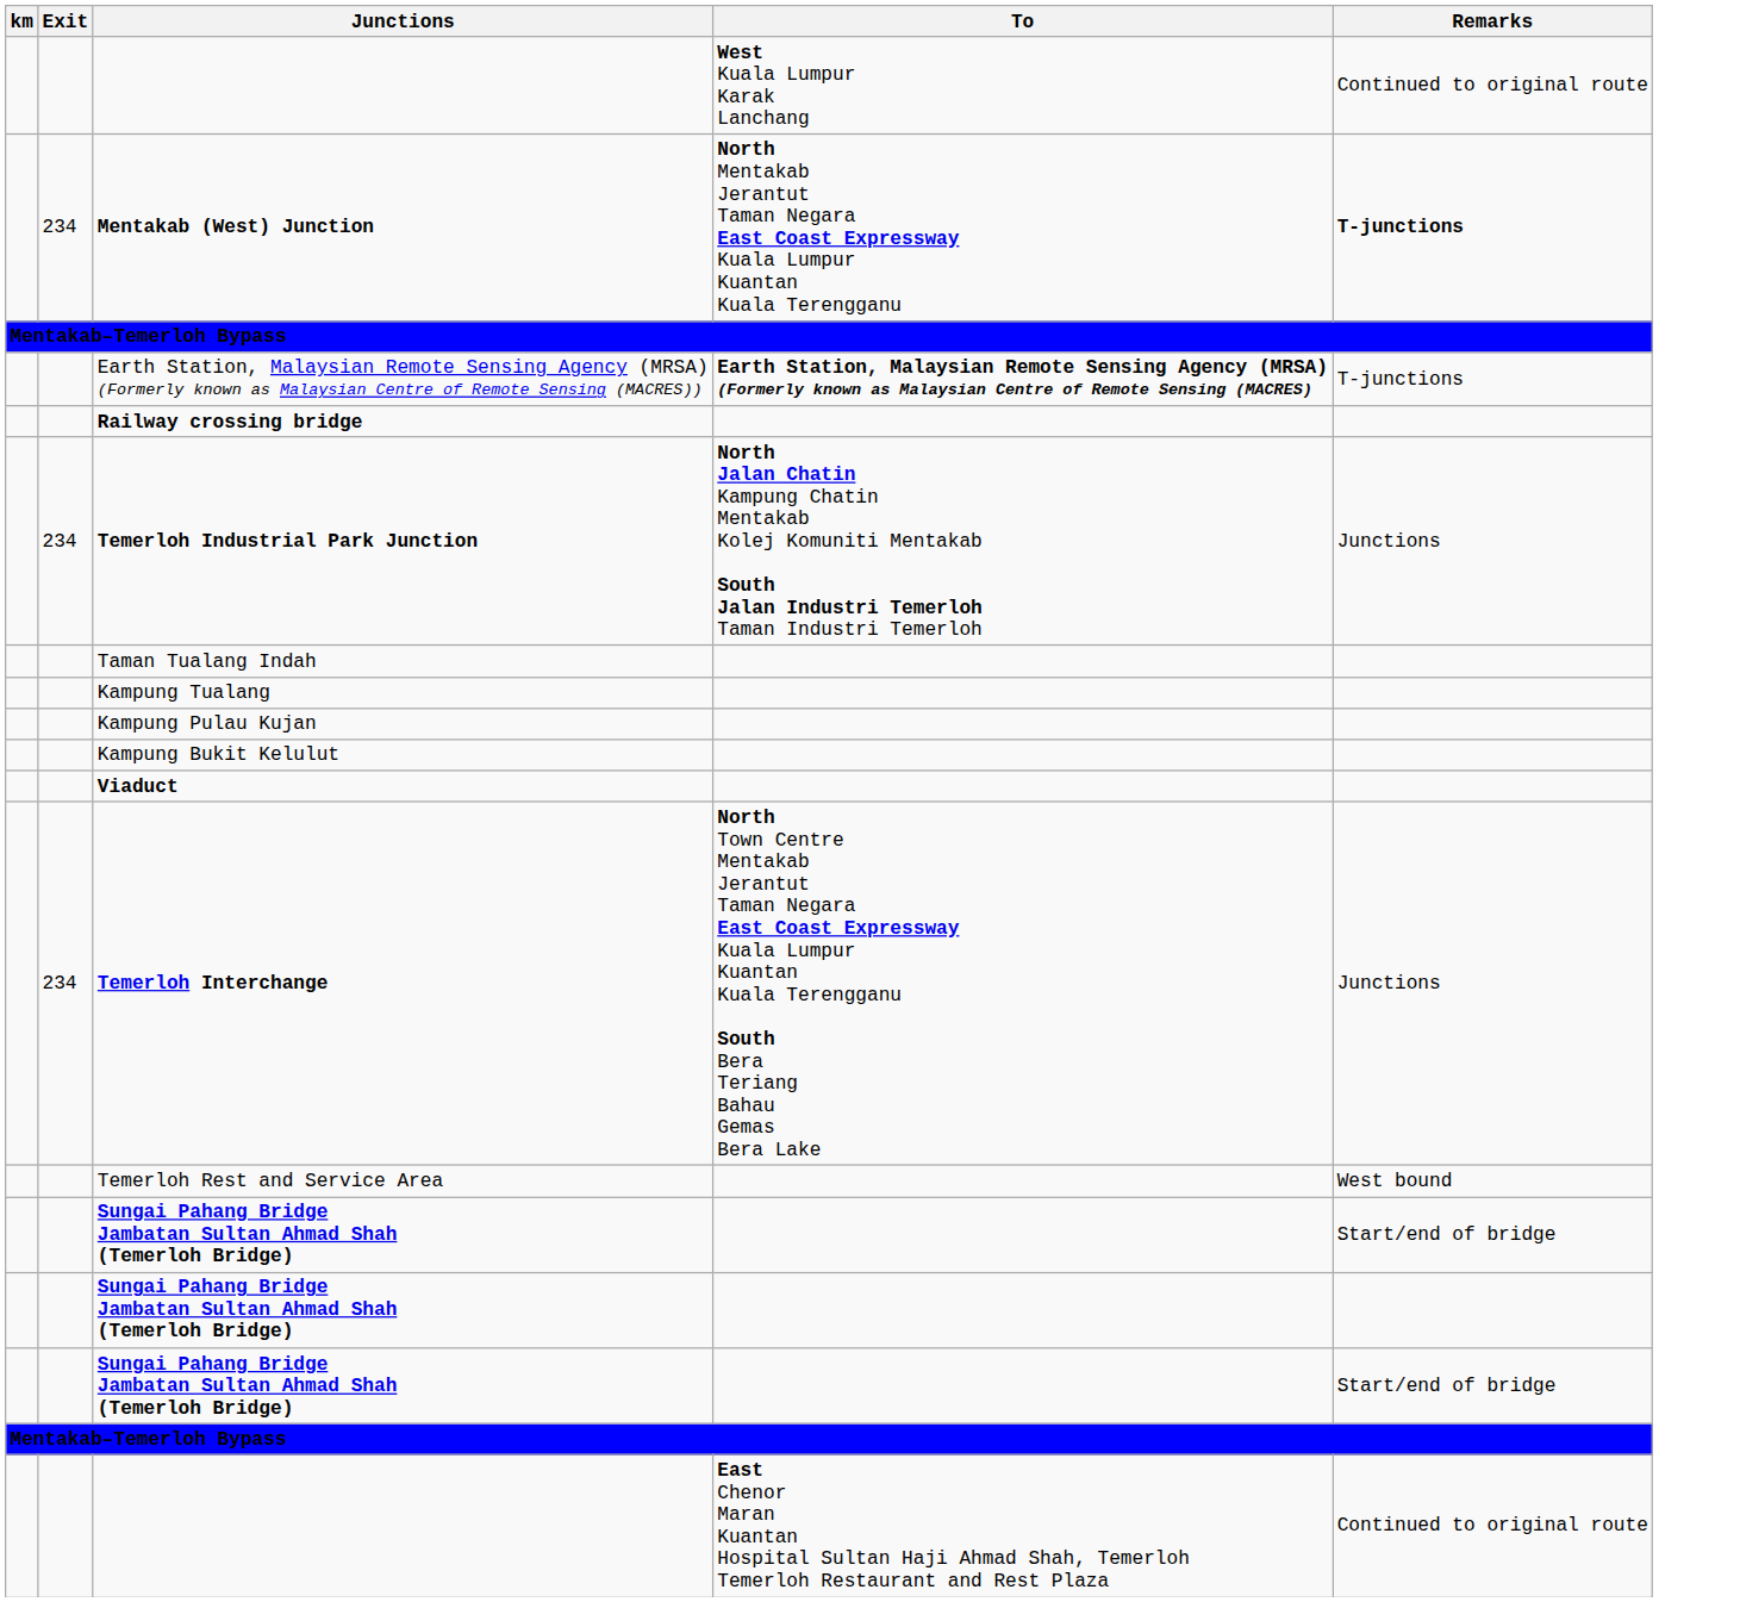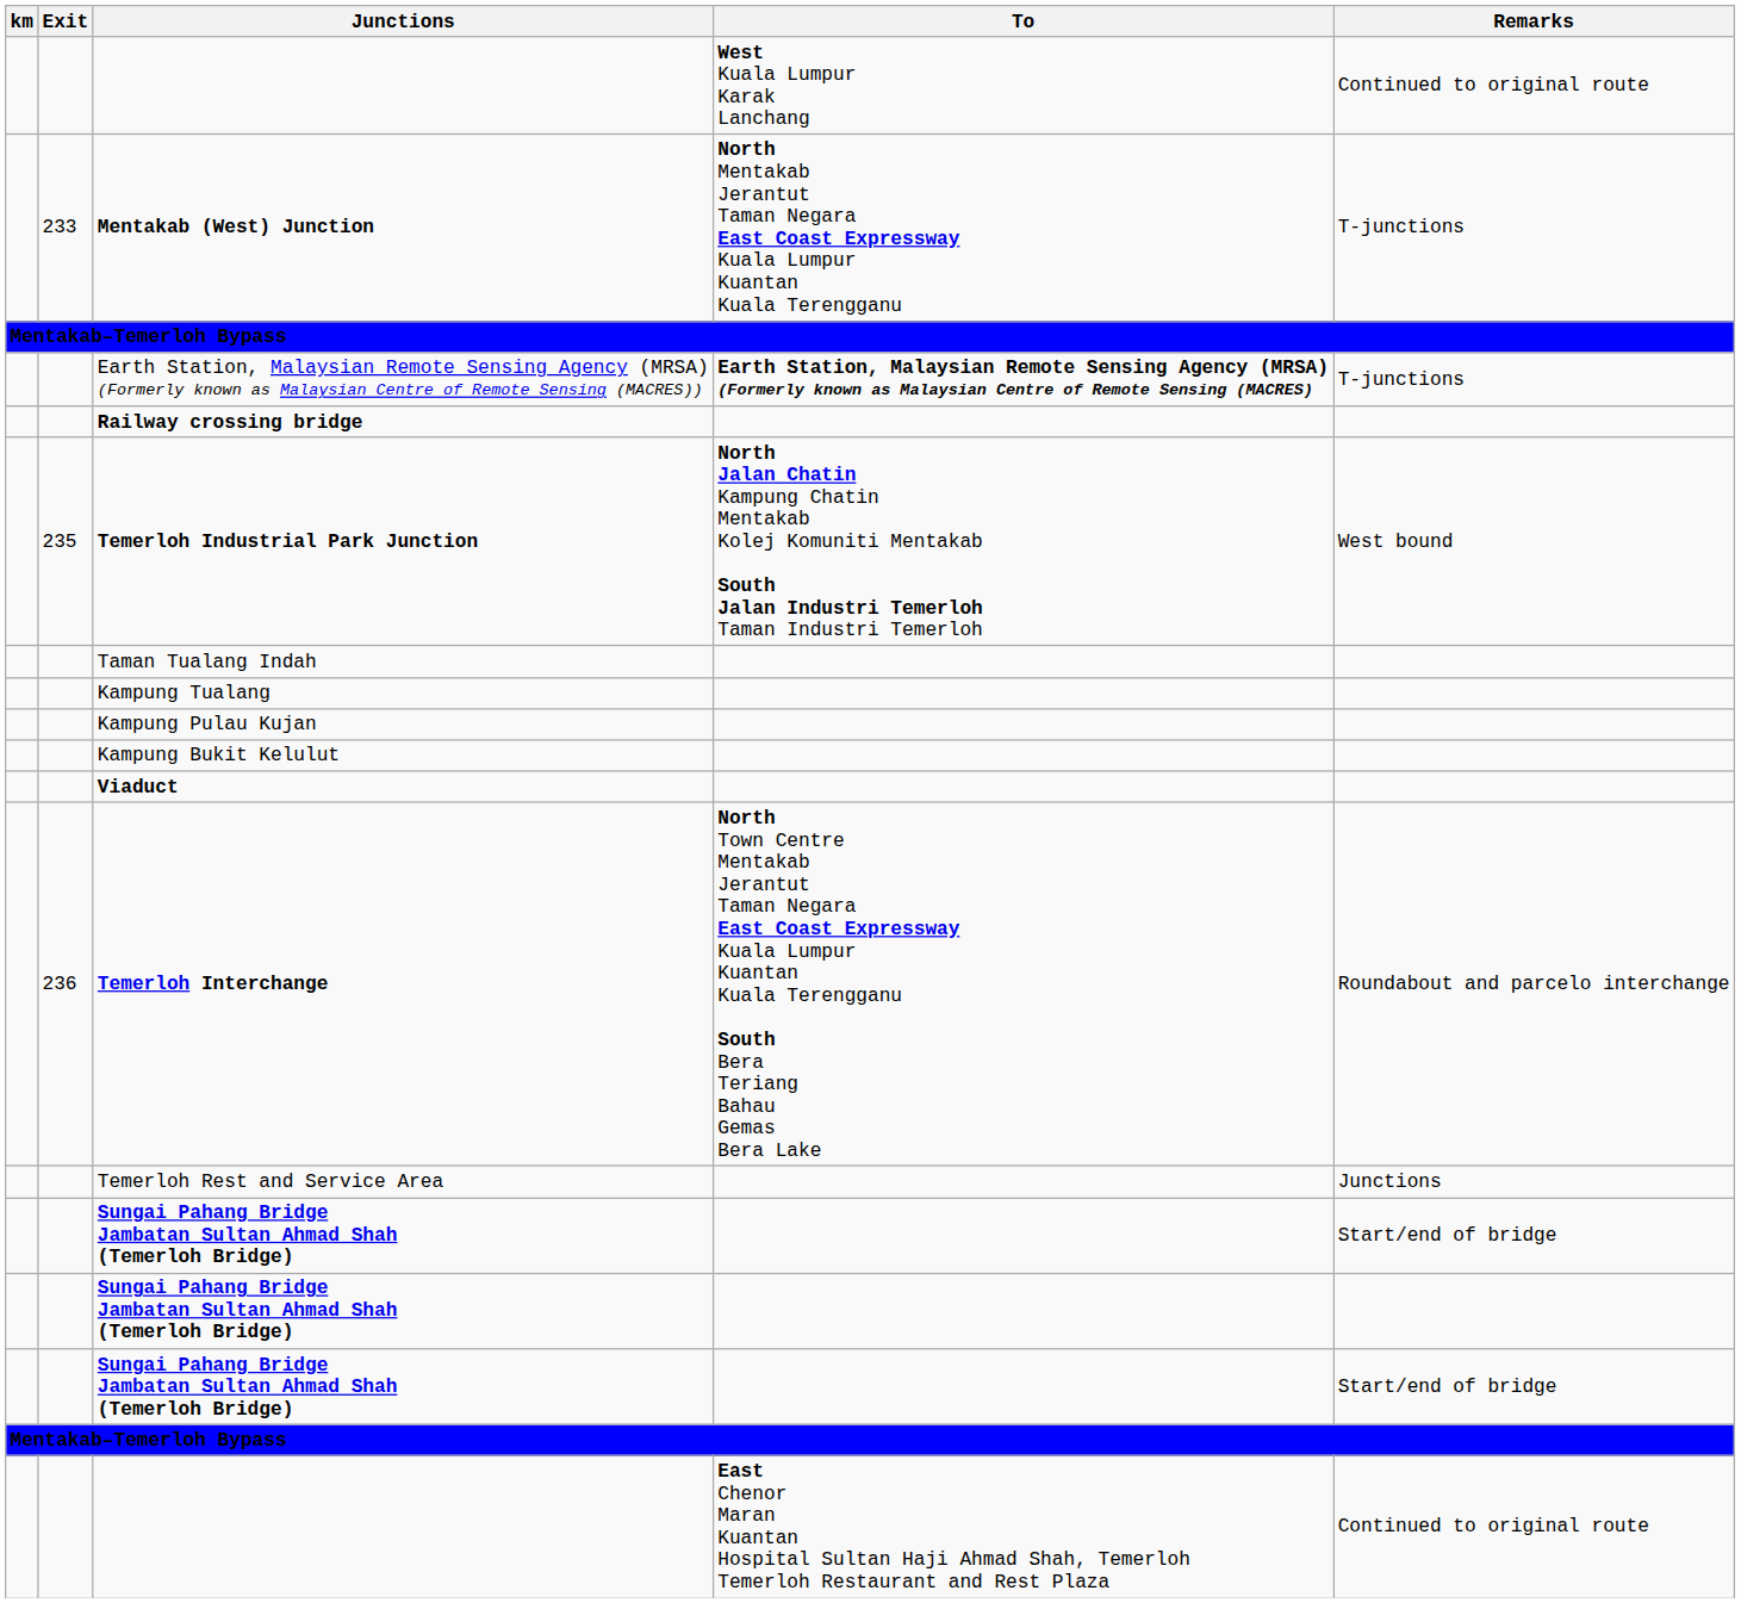Mentakab (West) Junction | Exit: 234 -> 233
Mentakab (West) Junction | Remarks: bold -> normal
Temerloh Industrial Park Junction | Exit: 234 -> 235
Temerloh Industrial Park Junction | Remarks: Junctions -> West bound
Temerloh Interchange | Exit: 234 -> 236
Temerloh Interchange | Remarks: Junctions -> Roundabout and parcelo interchange
Temerloh Rest and Service Area | Remarks: West bound -> Junctions
